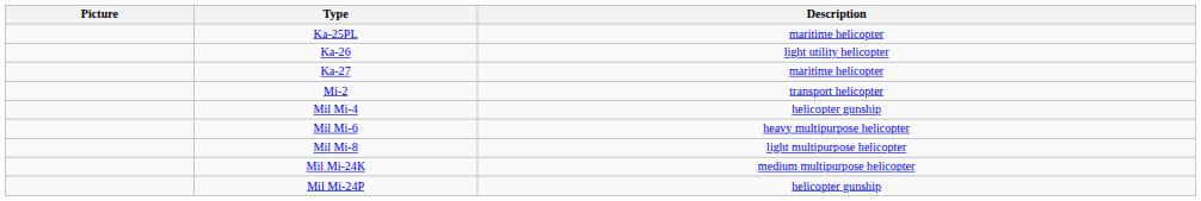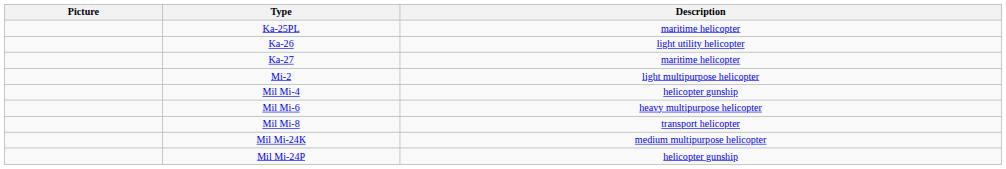Mi-2 | Description: transport helicopter -> light multipurpose helicopter
Mil Mi-8 | Description: light multipurpose helicopter -> transport helicopter
